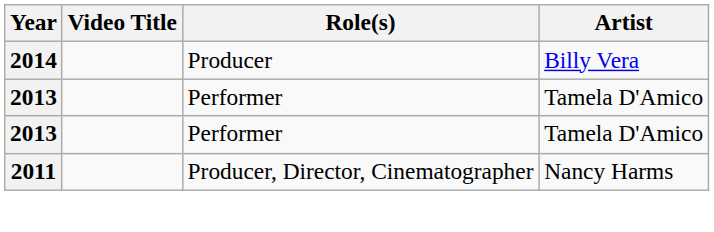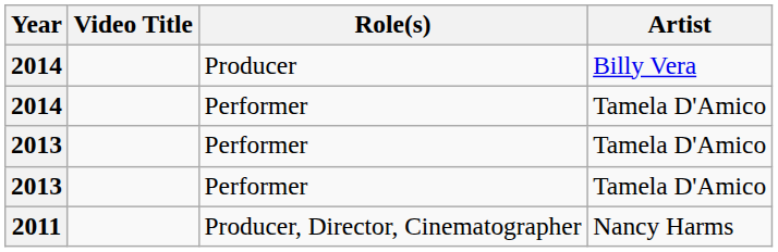+ row: 2014 | Performer | Tamela D'Amico
